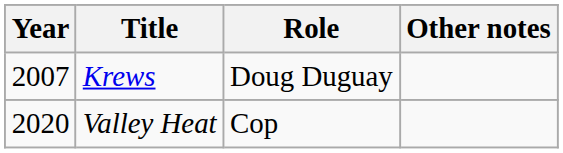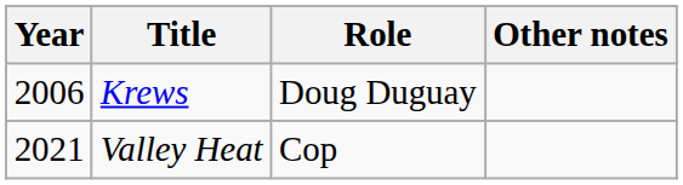Krews | Year: 2007 -> 2006
Valley Heat | Year: 2020 -> 2021
